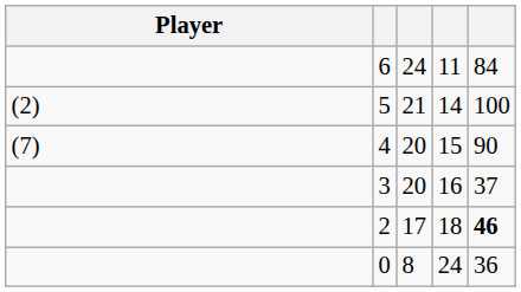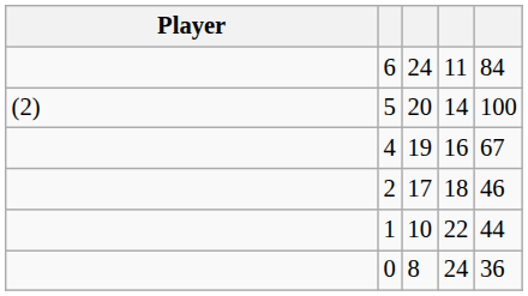14 | column 3: 21 -> 20
- row: (7) | 4 | 20 | 15 | 90
16 | column 2: 3 -> 4
16 | column 3: 20 -> 19
16 | column 5: 37 -> 67
18 | column 5: bold -> normal
+ row: 1 | 10 | 22 | 44
